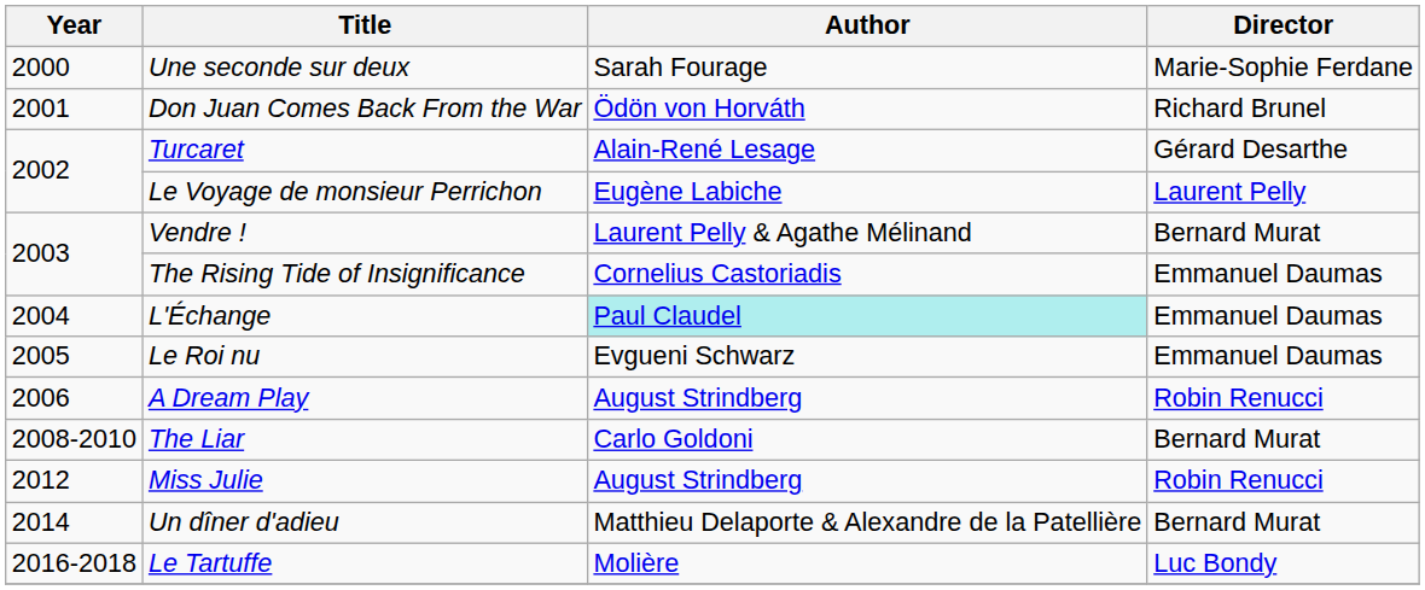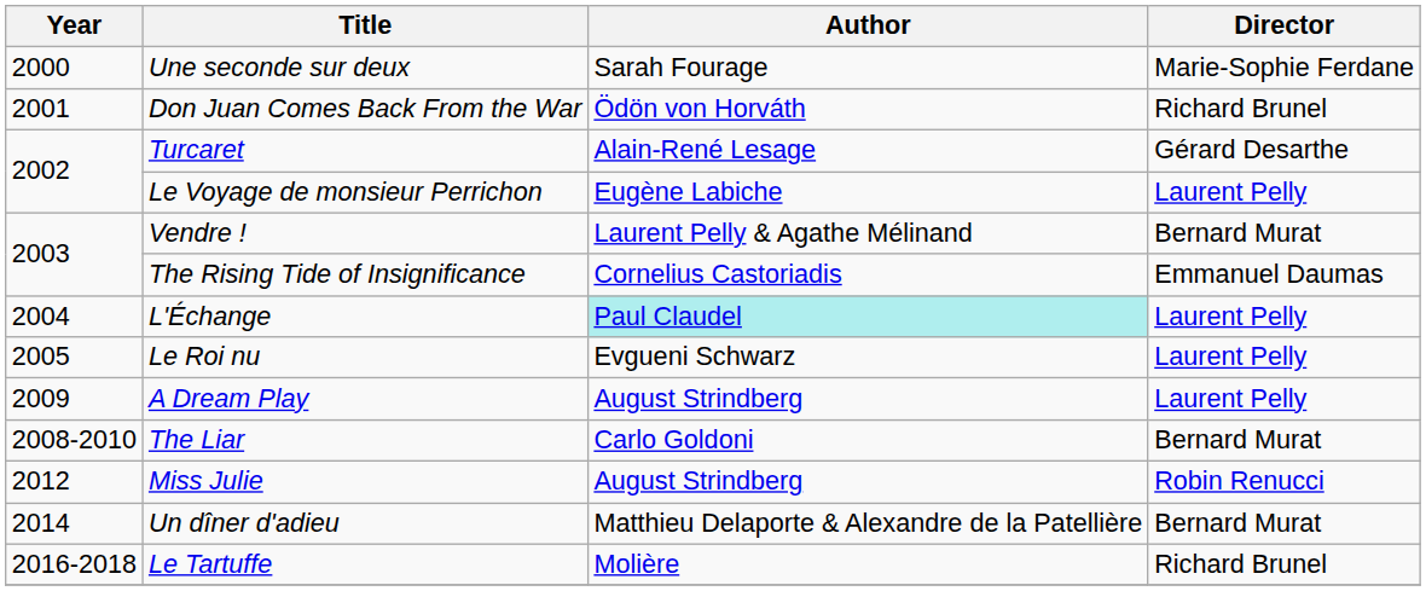L'Échange | Director: Emmanuel Daumas -> Laurent Pelly
Le Roi nu | Director: Emmanuel Daumas -> Laurent Pelly
A Dream Play | Year: 2006 -> 2009
A Dream Play | Director: Robin Renucci -> Laurent Pelly
Le Tartuffe | Director: Luc Bondy -> Richard Brunel
